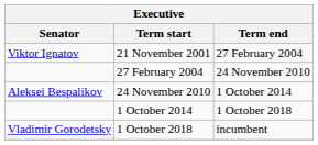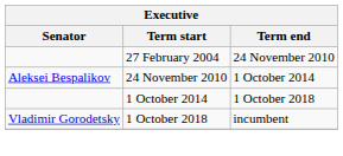- row: Viktor Ignatov | 21 November 2001 | 27 February 2004
